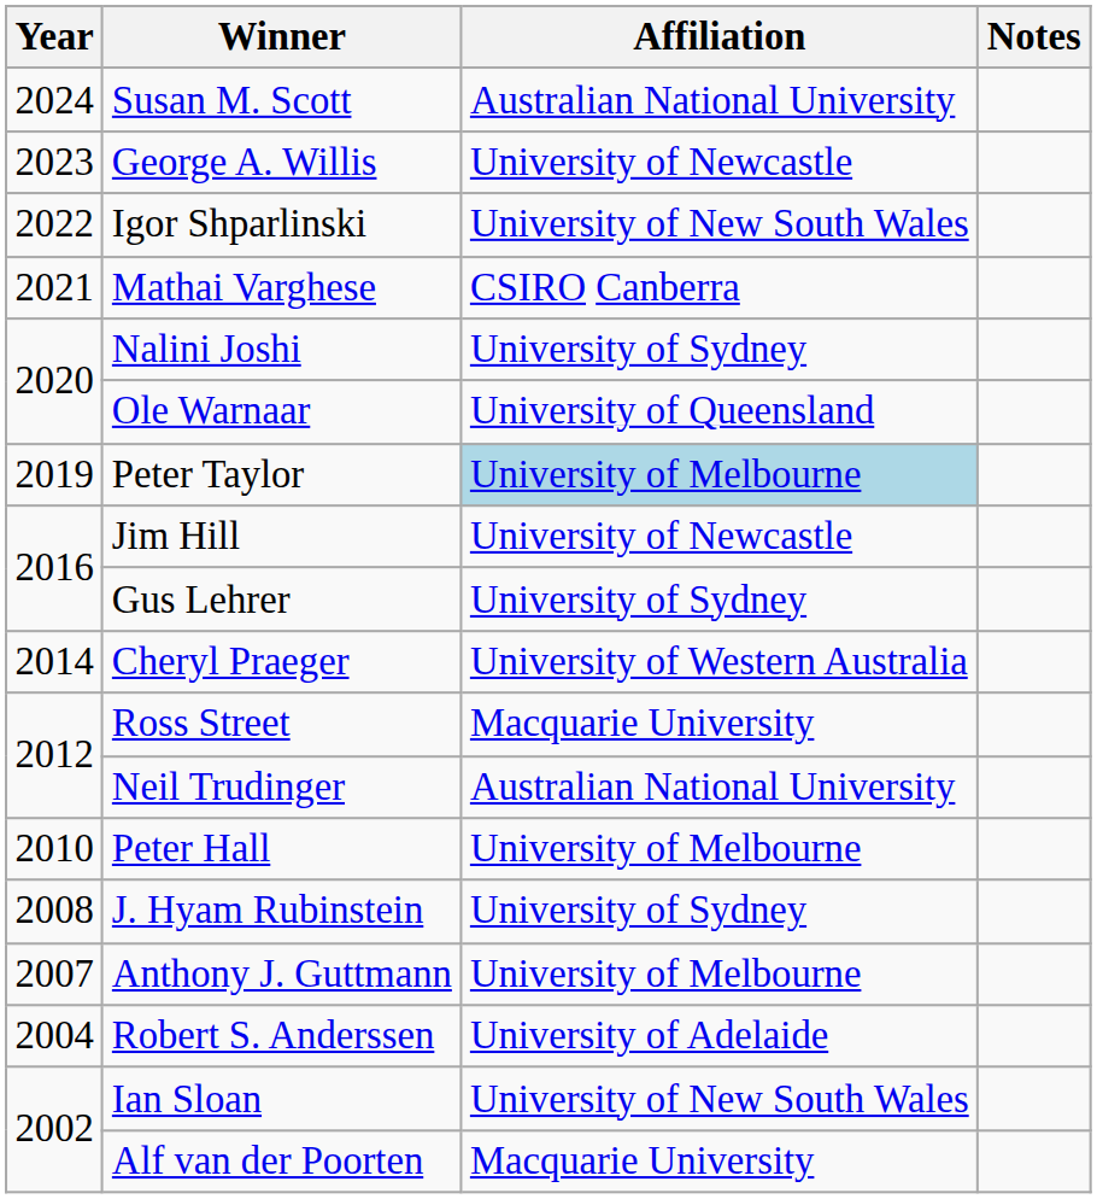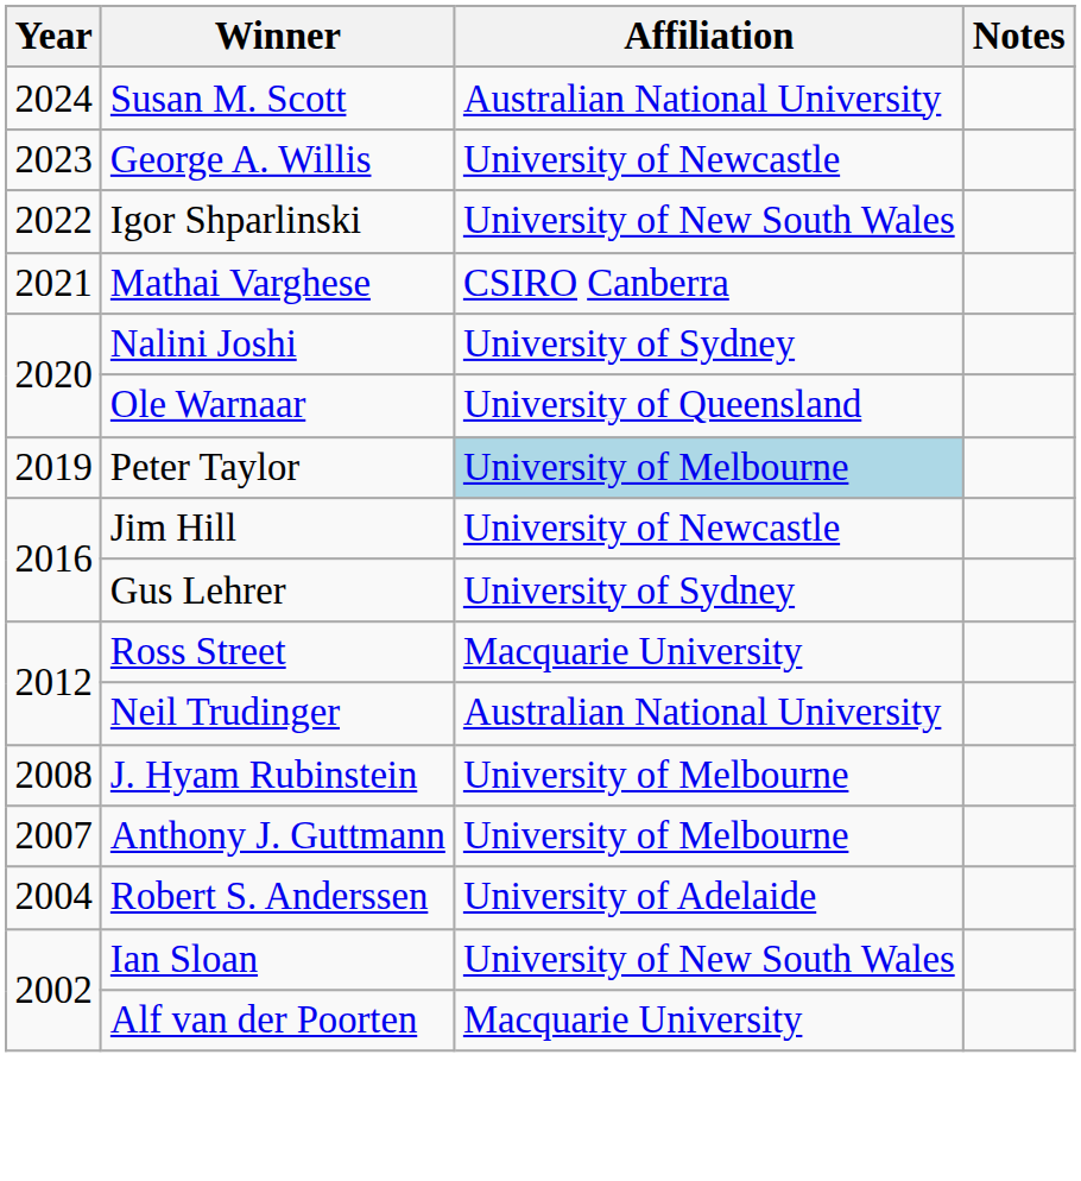- row: 2014 | Cheryl Praeger | University of Western Australia
- row: 2010 | Peter Hall | University of Melbourne
J. Hyam Rubinstein | Affiliation: University of Sydney -> University of Melbourne
